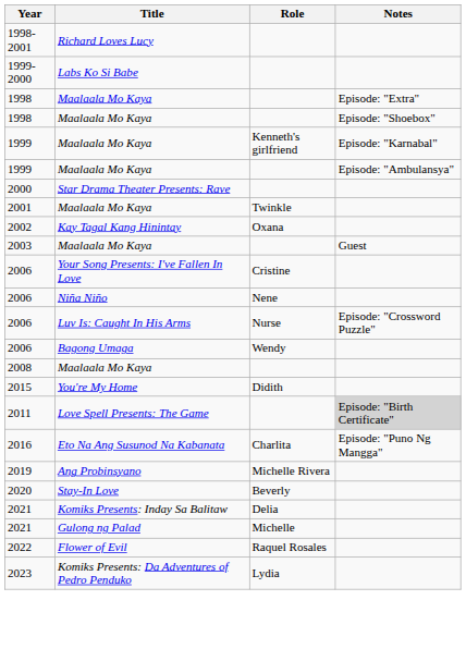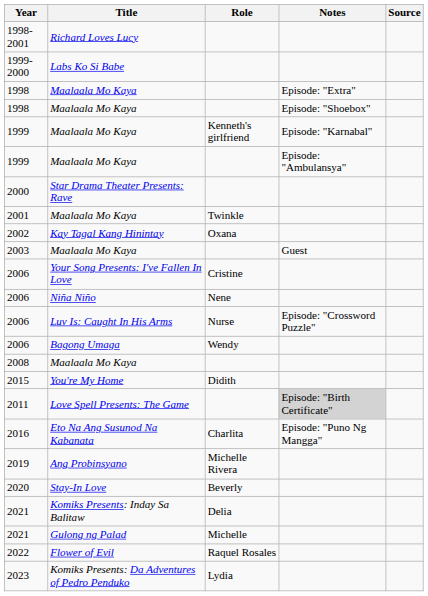+ column: Source
